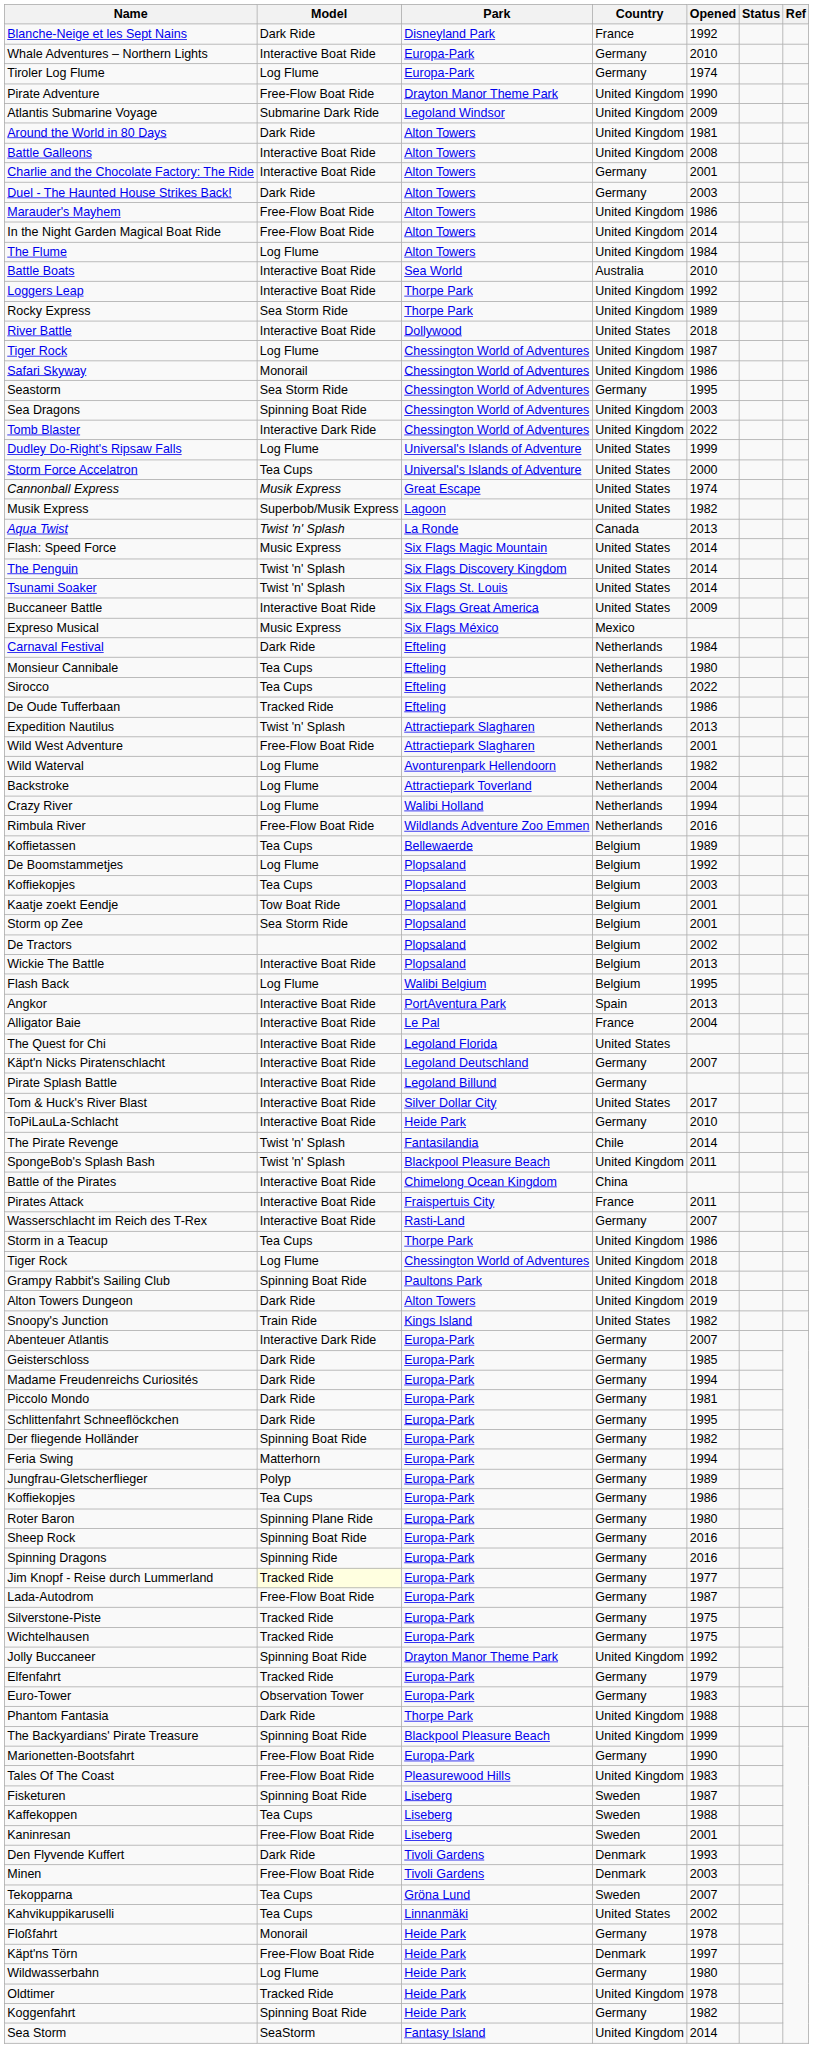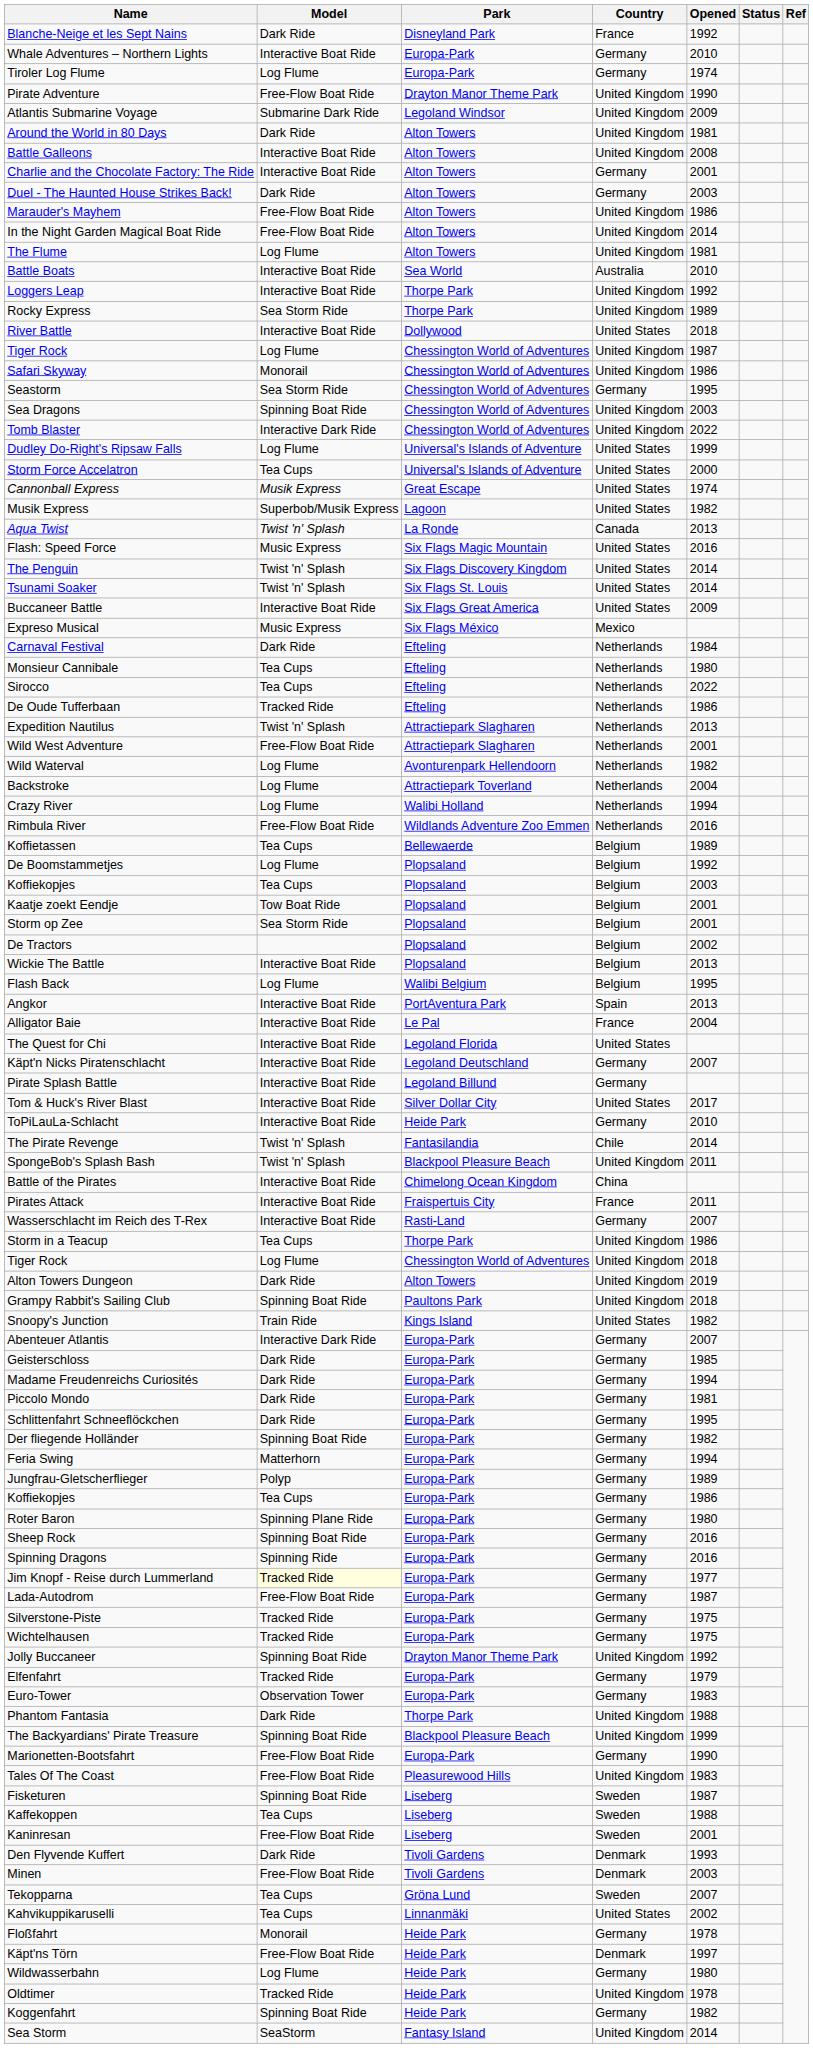The Flume | Opened: 1984 -> 1981
Flash: Speed Force | Opened: 2014 -> 2016
rows swapped: Alton Towers Dungeon <-> Grampy Rabbit's Sailing Club
